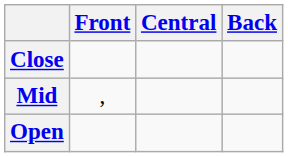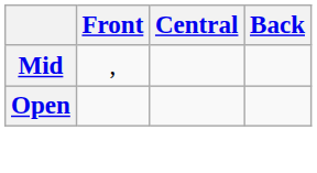- row: Close
